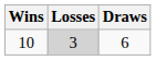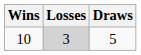10 | Draws: 6 -> 5
